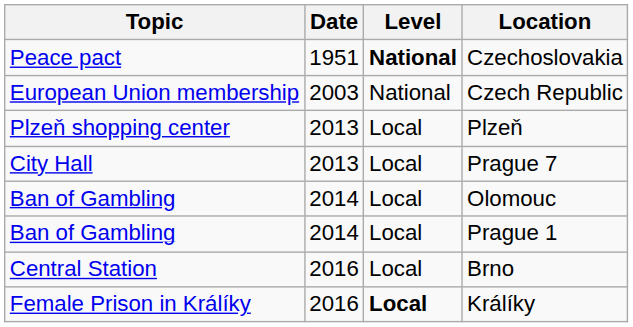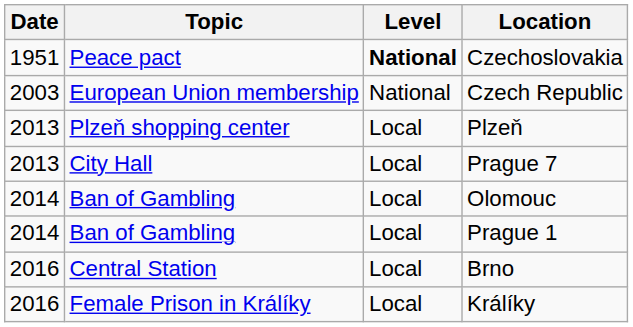columns swapped: Date <-> Topic
Králíky | Level: bold -> normal
